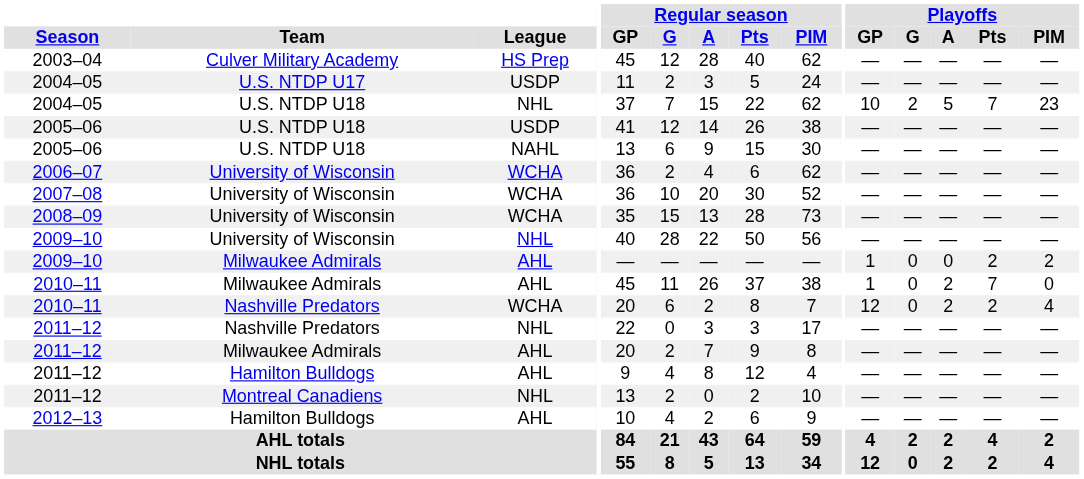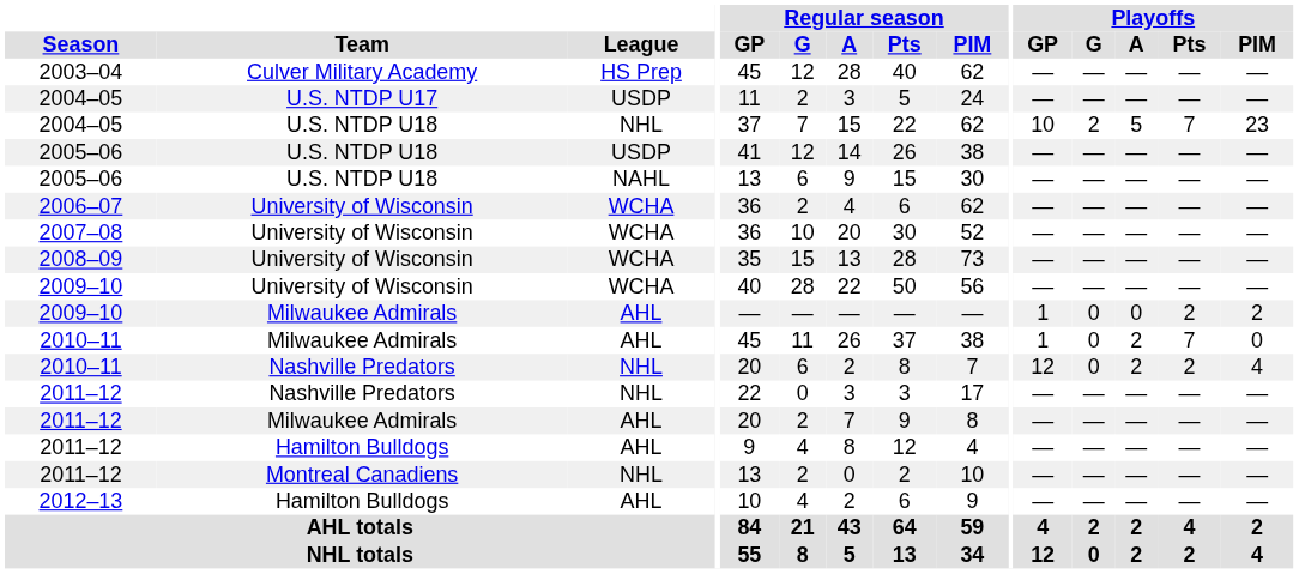2009–10 / University of Wisconsin | League: NHL -> WCHA
2010–11 / Nashville Predators | League: WCHA -> NHL
